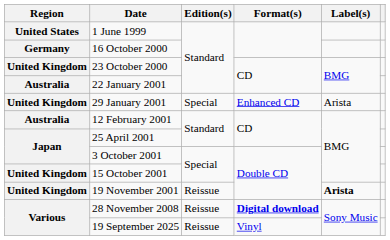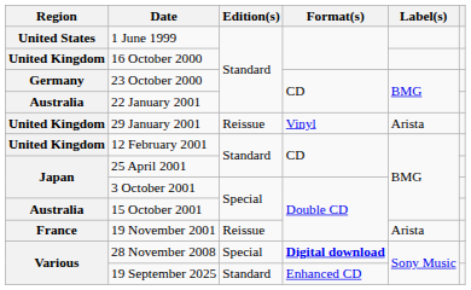16 October 2000 | Region: Germany -> United Kingdom
23 October 2000 | Region: United Kingdom -> Germany
29 January 2001 | Edition(s): Special -> Reissue
29 January 2001 | Format(s): Enhanced CD -> Vinyl
12 February 2001 | Region: Australia -> United Kingdom
15 October 2001 | Region: United Kingdom -> Australia
19 November 2001 | Region: United Kingdom -> France
19 November 2001 | Label(s): bold -> normal
28 November 2008 | Edition(s): Reissue -> Special
19 September 2025 | Edition(s): Reissue -> Standard
19 September 2025 | Format(s): Vinyl -> Enhanced CD
